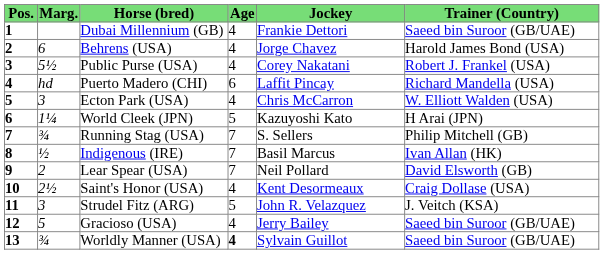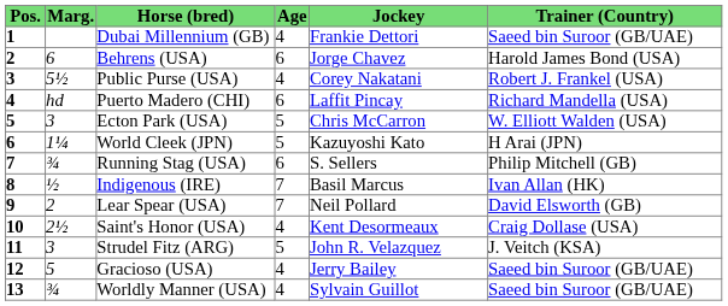Behrens (USA) | Age: 4 -> 6
Ecton Park (USA) | Age: 4 -> 5
Running Stag (USA) | Age: 7 -> 6
Worldly Manner (USA) | Age: bold -> normal
